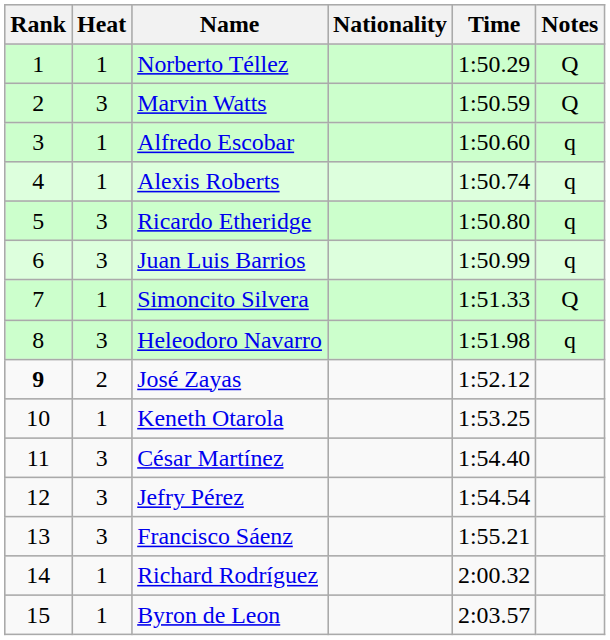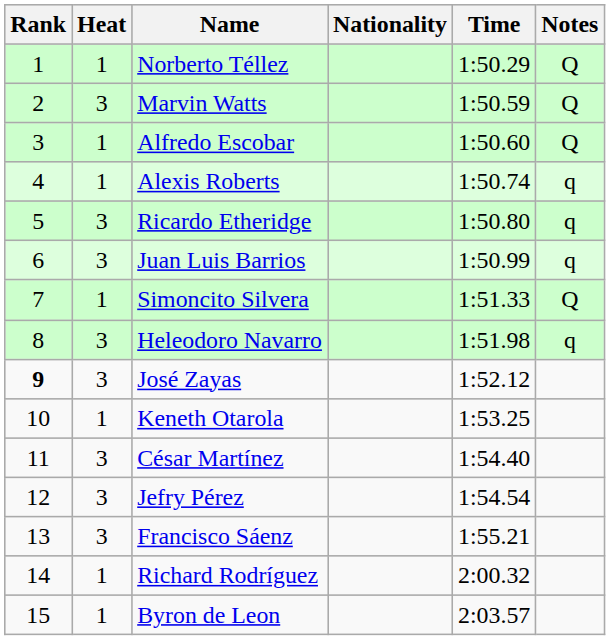Alfredo Escobar | Notes: q -> Q
José Zayas | Heat: 2 -> 3
